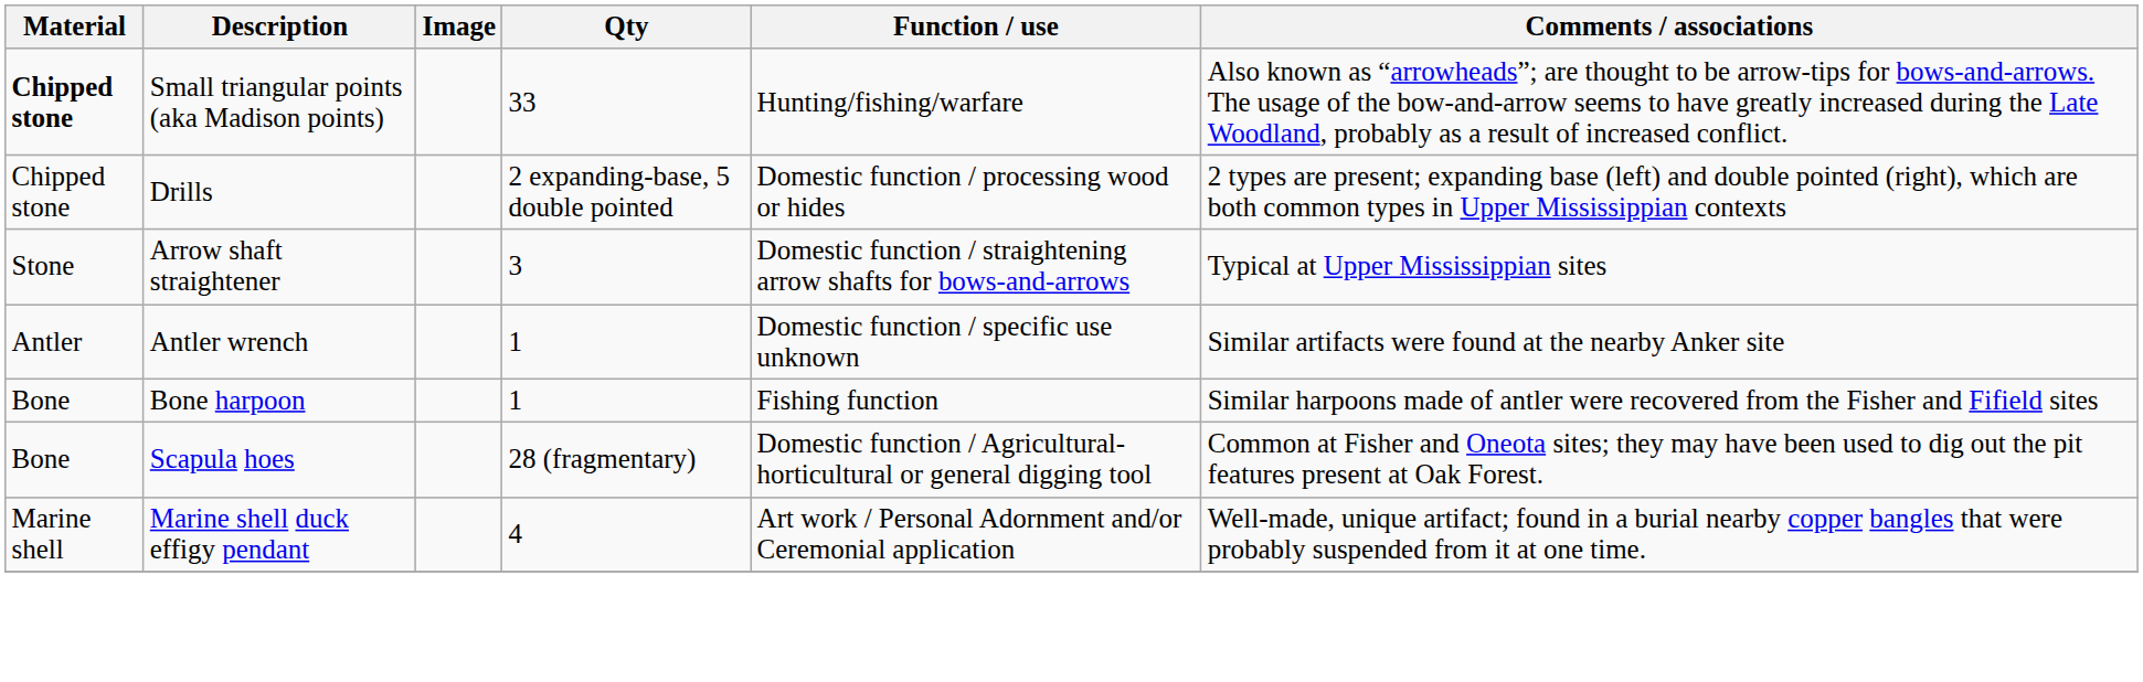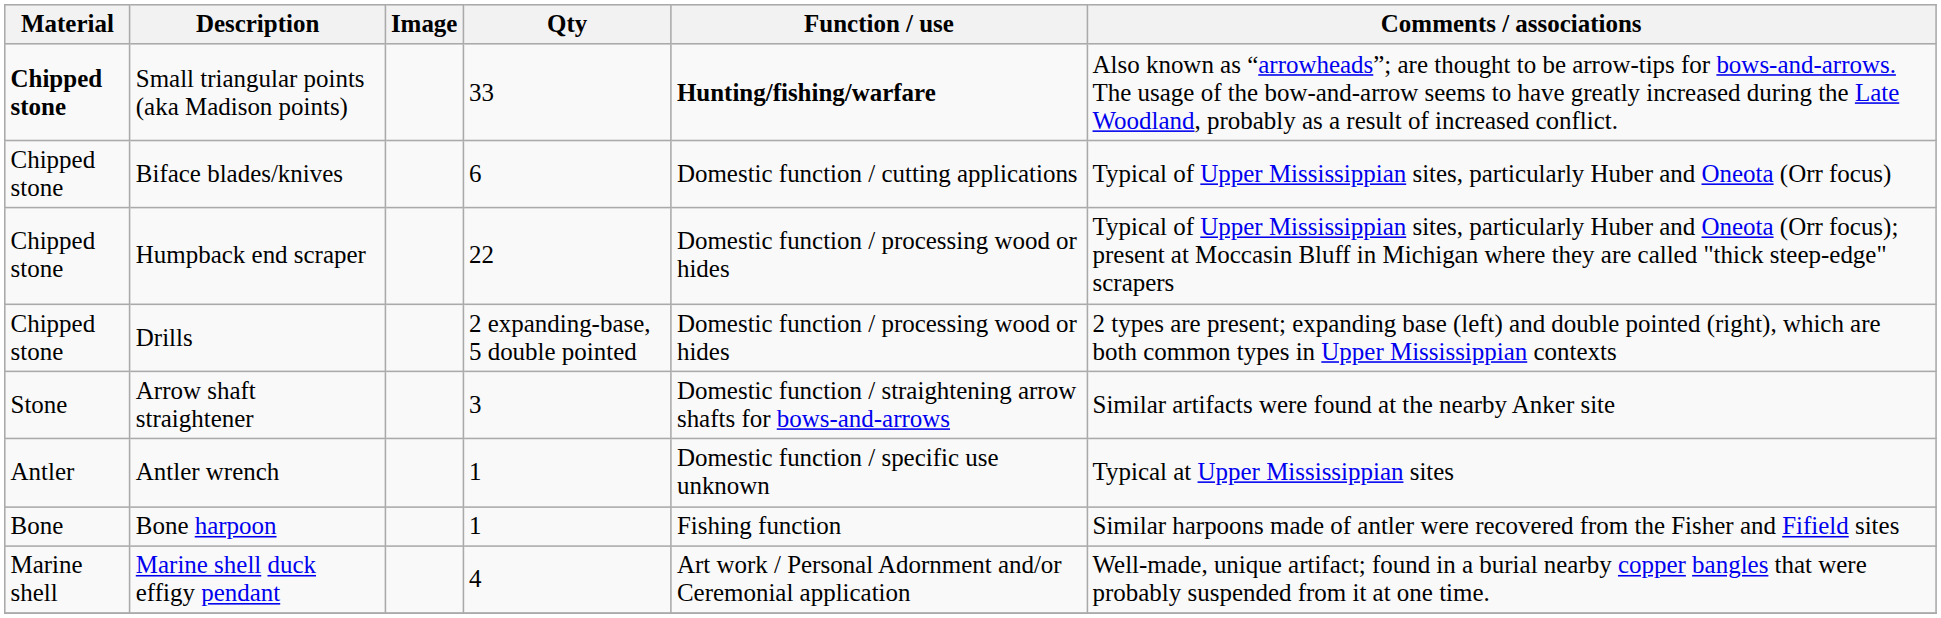Small triangular points (aka Madison points) | Function / use: normal -> bold
+ row: Chipped stone | Biface blades/knives | 6 | Domestic function / cutting applications | Typical of Upper Mississippian sites, particularly Huber and Oneota (Orr focus)
+ row: Chipped stone | Humpback end scraper | 22 | Domestic function / processing wood or hides | Typical of Upper Mississippian sites, particularly Huber and Oneota (Orr focus); present at Moccasin Bluff in Michigan where they are called "thick steep-edge" scrapers
Arrow shaft straightener | Comments / associations: Typical at Upper Mississippian sites -> Similar artifacts were found at the nearby Anker site
Antler wrench | Comments / associations: Similar artifacts were found at the nearby Anker site -> Typical at Upper Mississippian sites
- row: Bone | Scapula hoes | 28 (fragmentary) | Domestic function / Agricultural-horticultural or general digging tool | Common at Fisher and Oneota sites; they may have been used to dig out the pit features present at Oak Forest.
